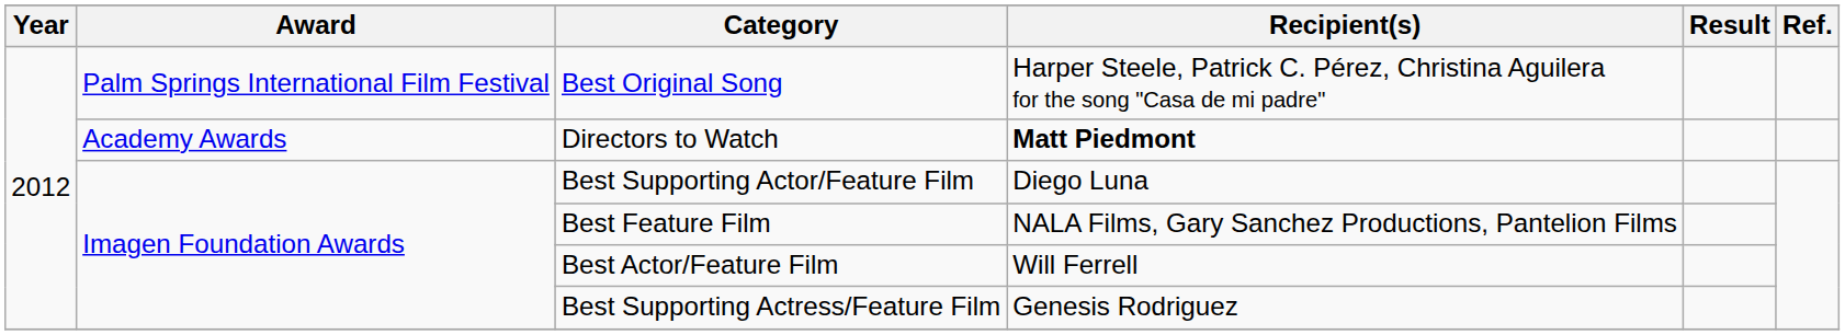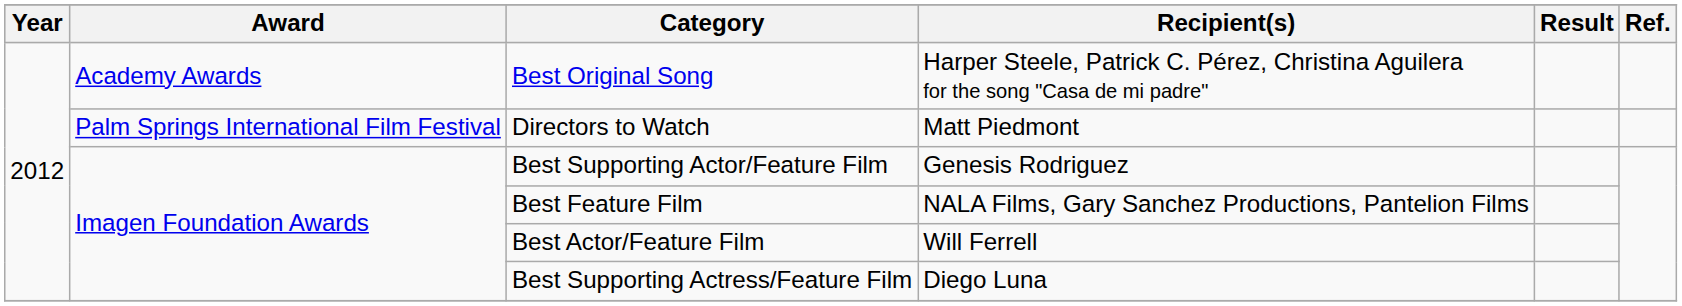Best Original Song | Award: Palm Springs International Film Festival -> Academy Awards
Directors to Watch | Award: Academy Awards -> Palm Springs International Film Festival
Directors to Watch | Recipient(s): bold -> normal
Best Supporting Actor/Feature Film | Recipient(s): Diego Luna -> Genesis Rodriguez
Best Supporting Actress/Feature Film | Recipient(s): Genesis Rodriguez -> Diego Luna
